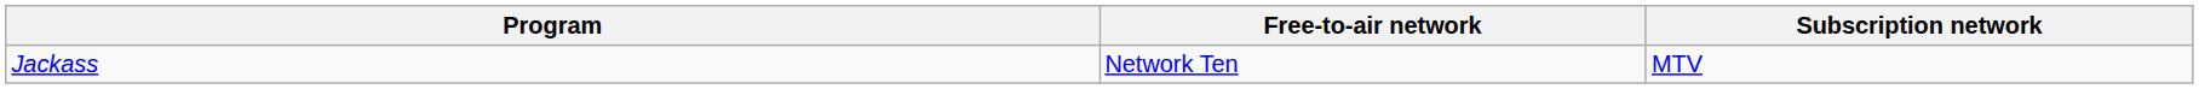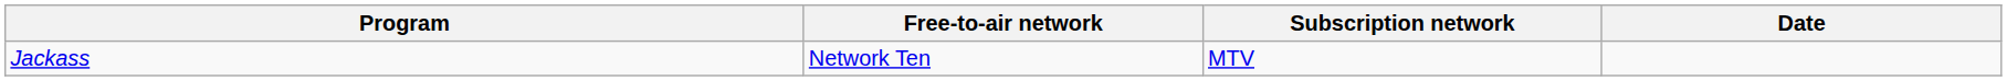+ column: Date
